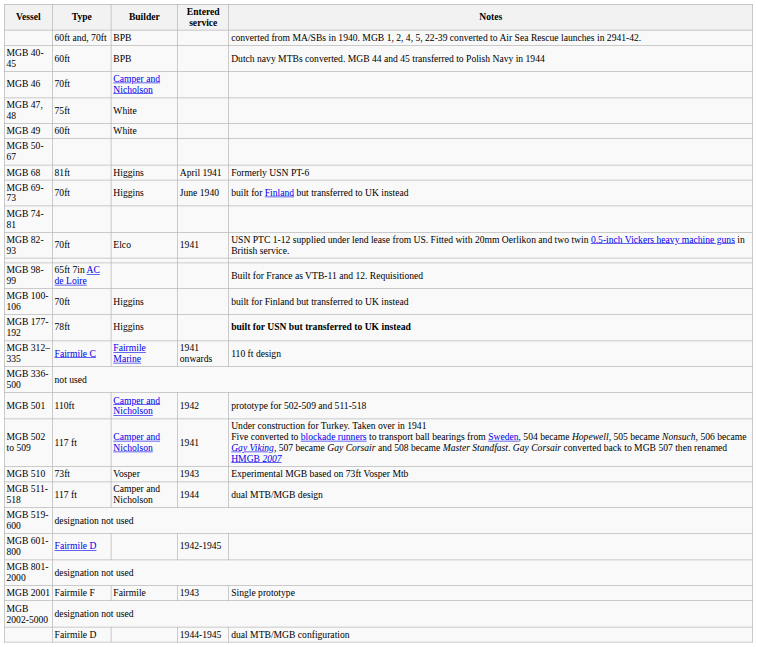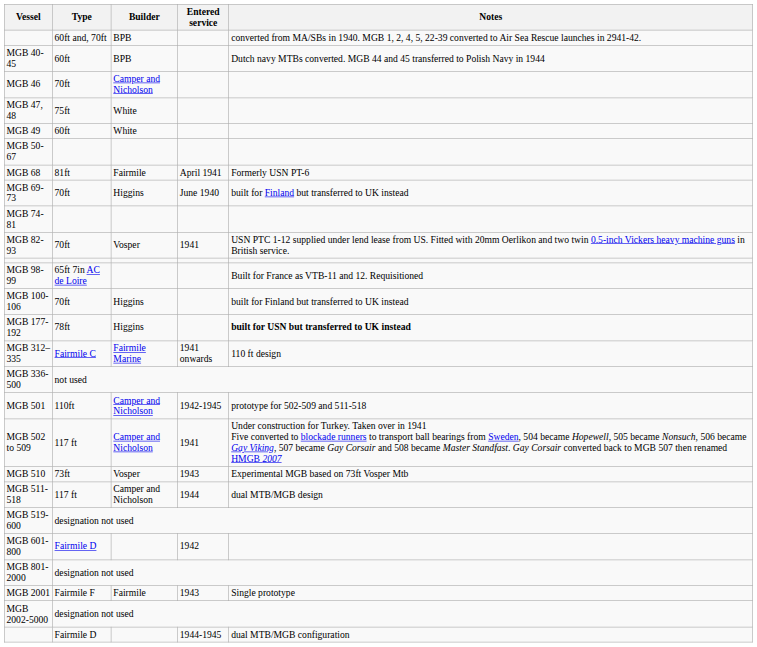MGB 68 | Builder: Higgins -> Fairmile
MGB 82-93 | Builder: Elco -> Vosper
MGB 501 | Entered service: 1942 -> 1942-1945
MGB 601-800 | Entered service: 1942-1945 -> 1942
